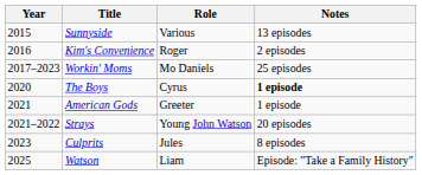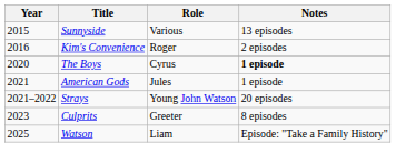- row: 2017–2023 | Workin' Moms | Mo Daniels | 25 episodes
American Gods | Role: Greeter -> Jules
Culprits | Role: Jules -> Greeter
